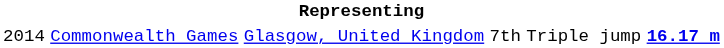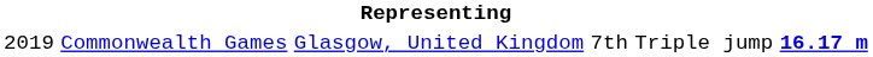Commonwealth Games | column 1: 2014 -> 2019
